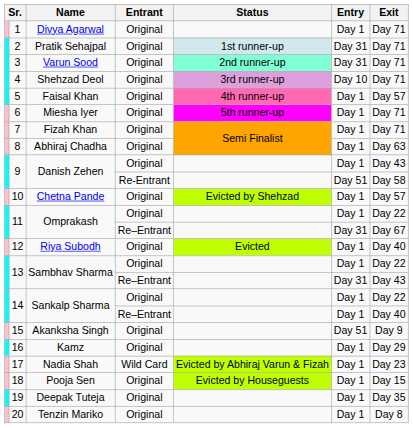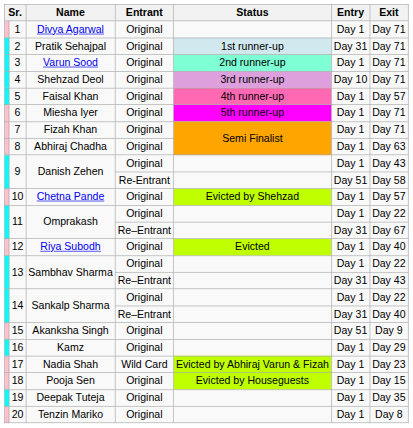3 | Entry: Day 31 -> Day 1
14 / Re–Entrant | Entry: Day 1 -> Day 31
